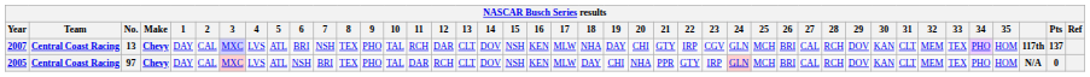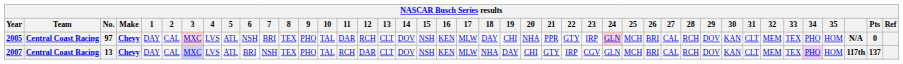rows swapped: 2005 <-> 2007
